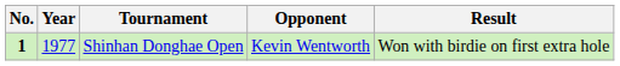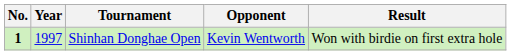Shinhan Donghae Open | Year: 1977 -> 1997
